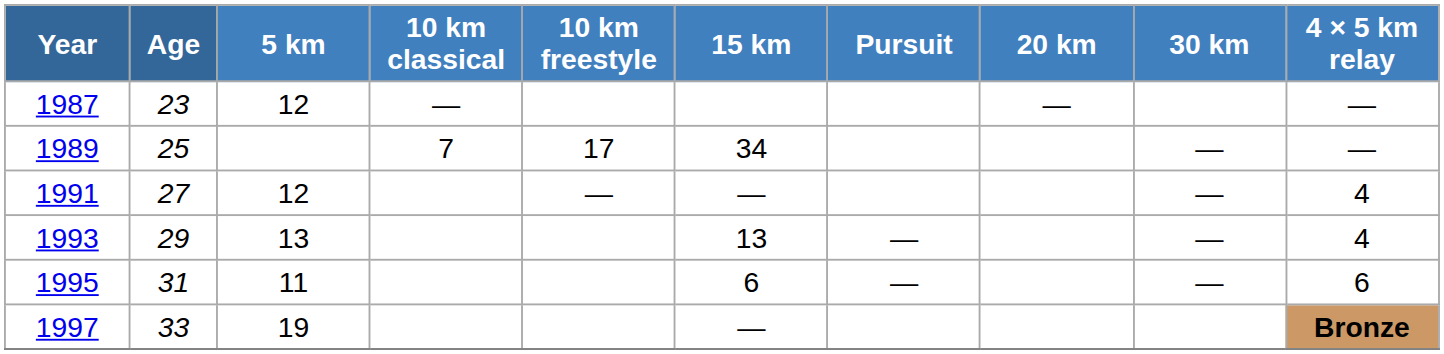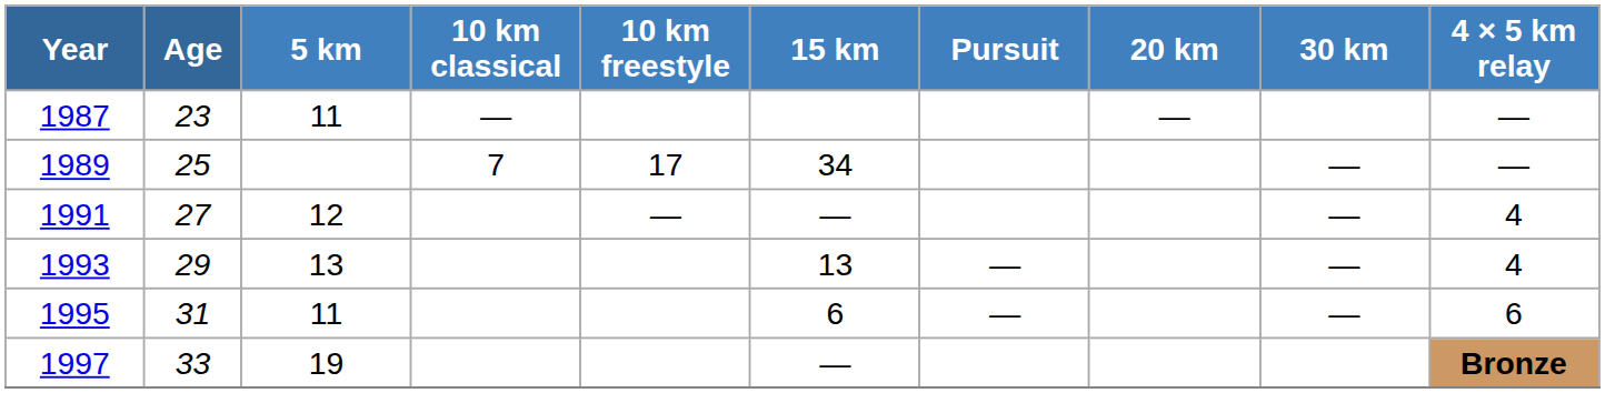1987 | 5 km: 12 -> 11
